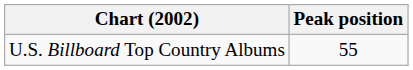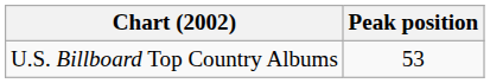U.S. Billboard Top Country Albums | Peak position: 55 -> 53
